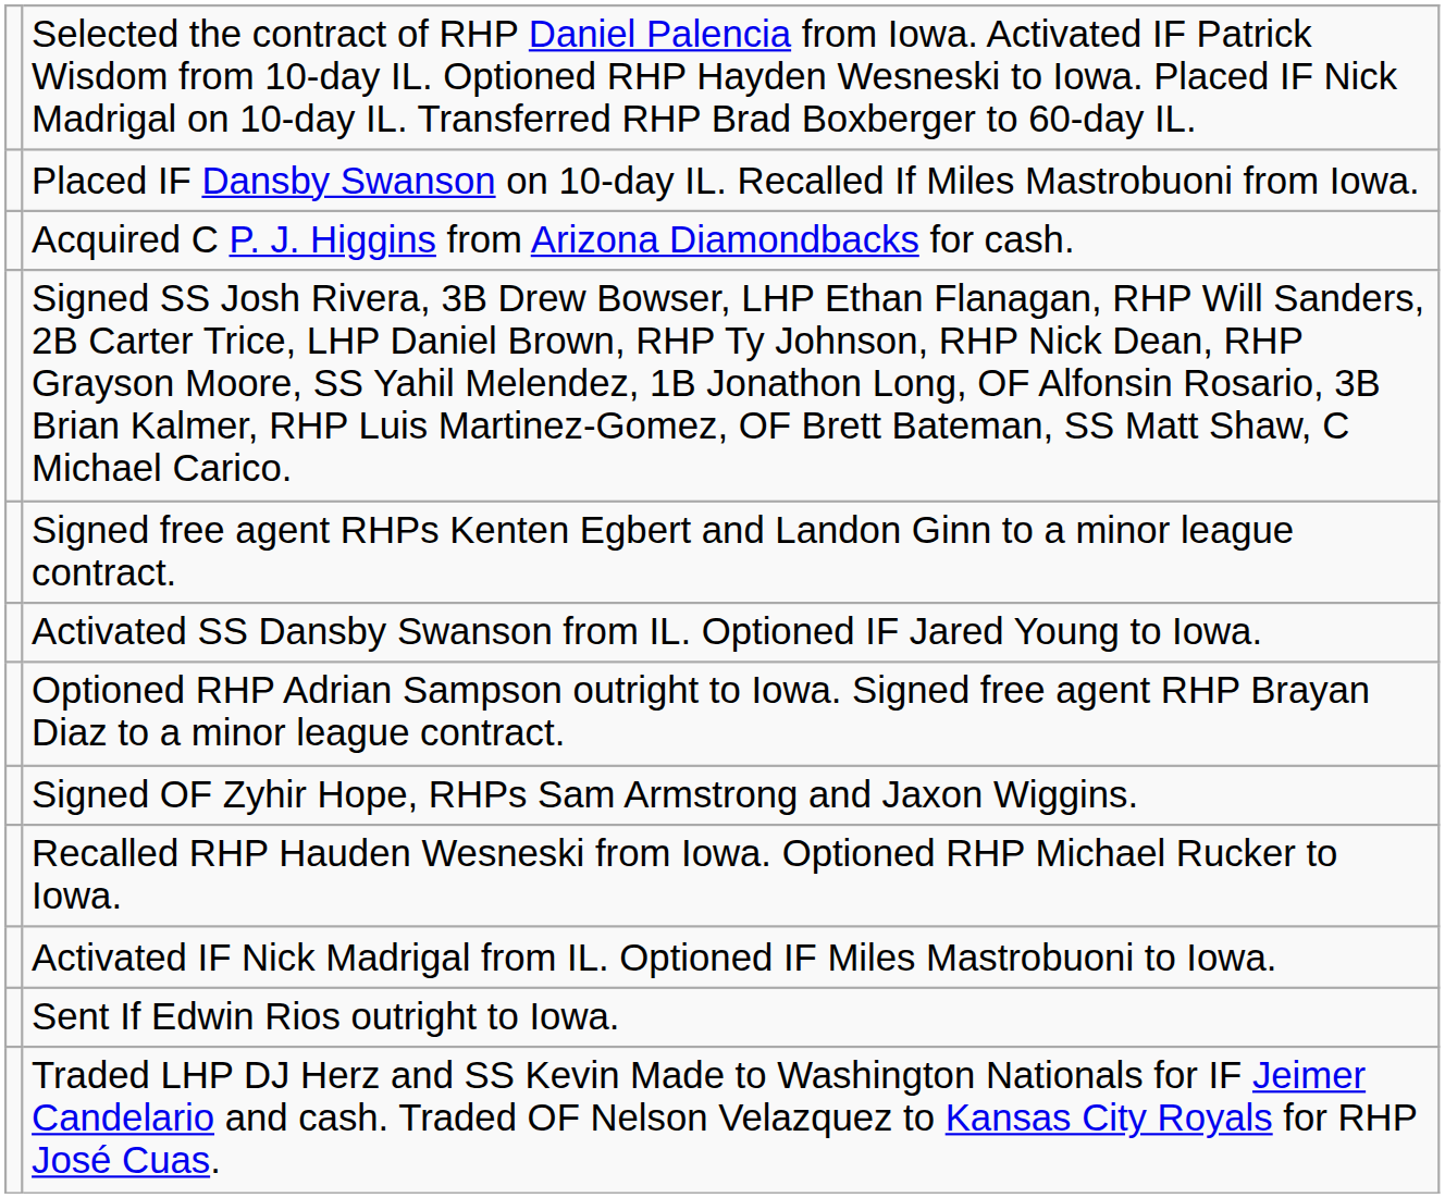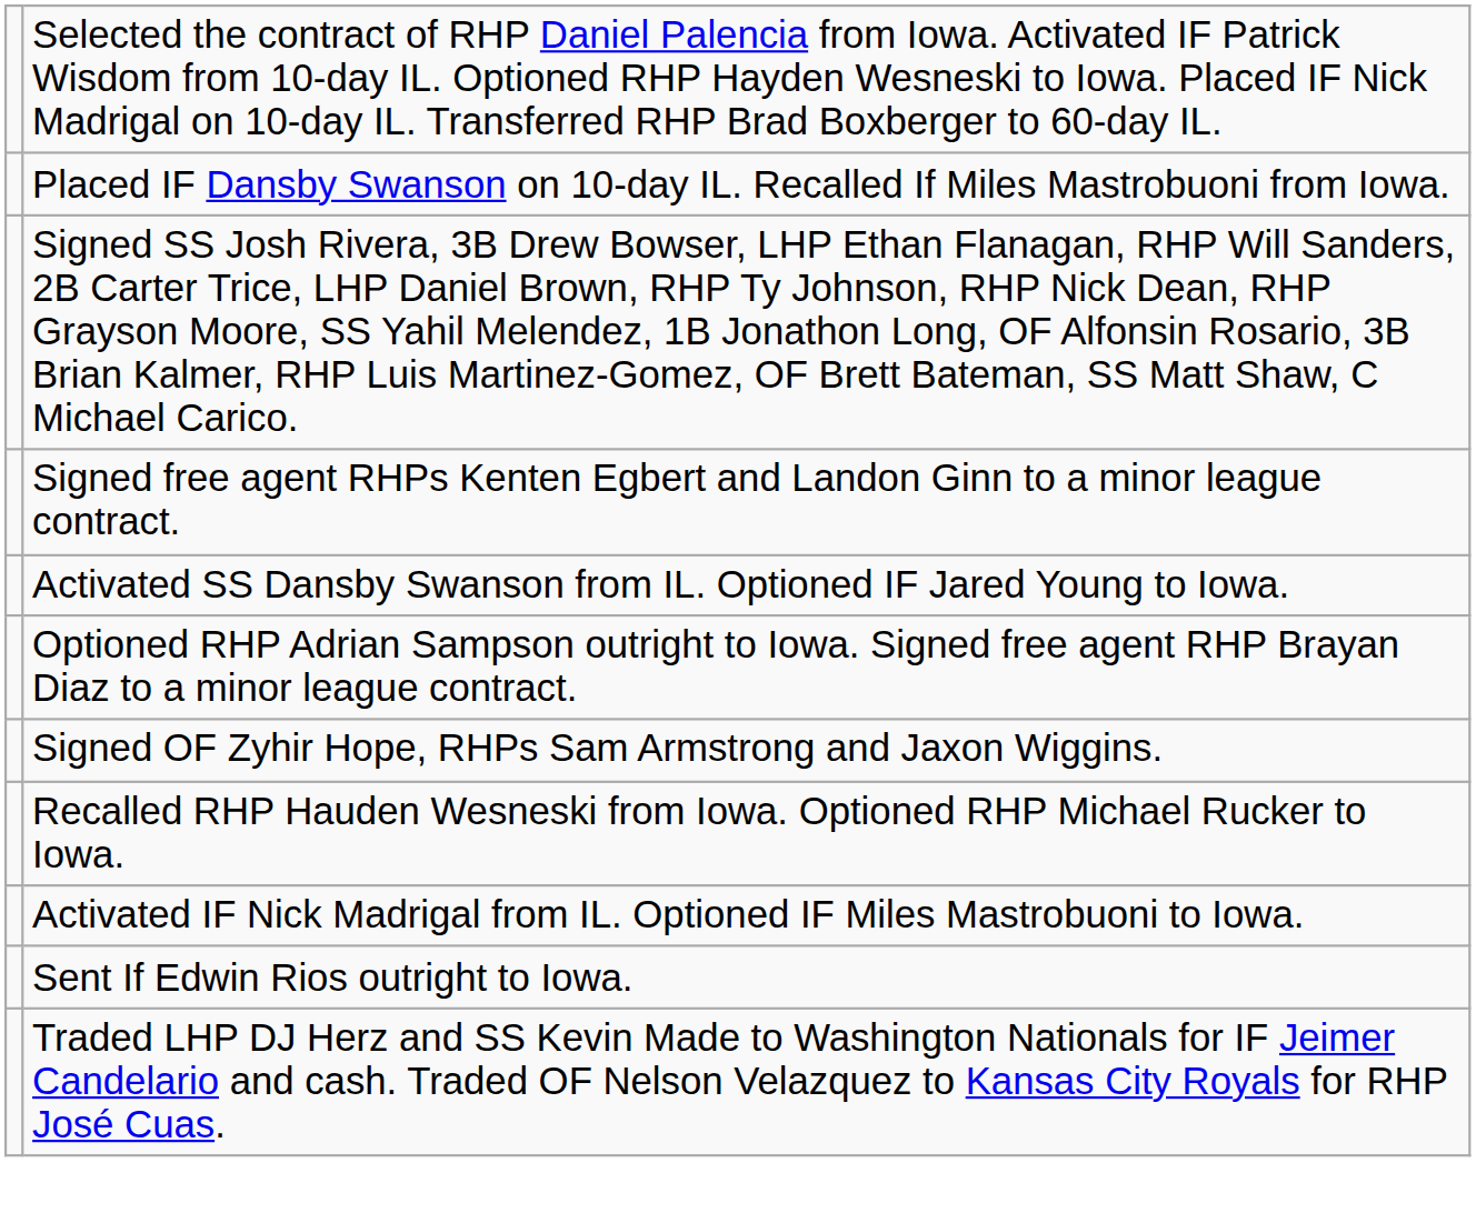- row: Acquired C P. J. Higgins from Arizona Diamondbacks for cash.
